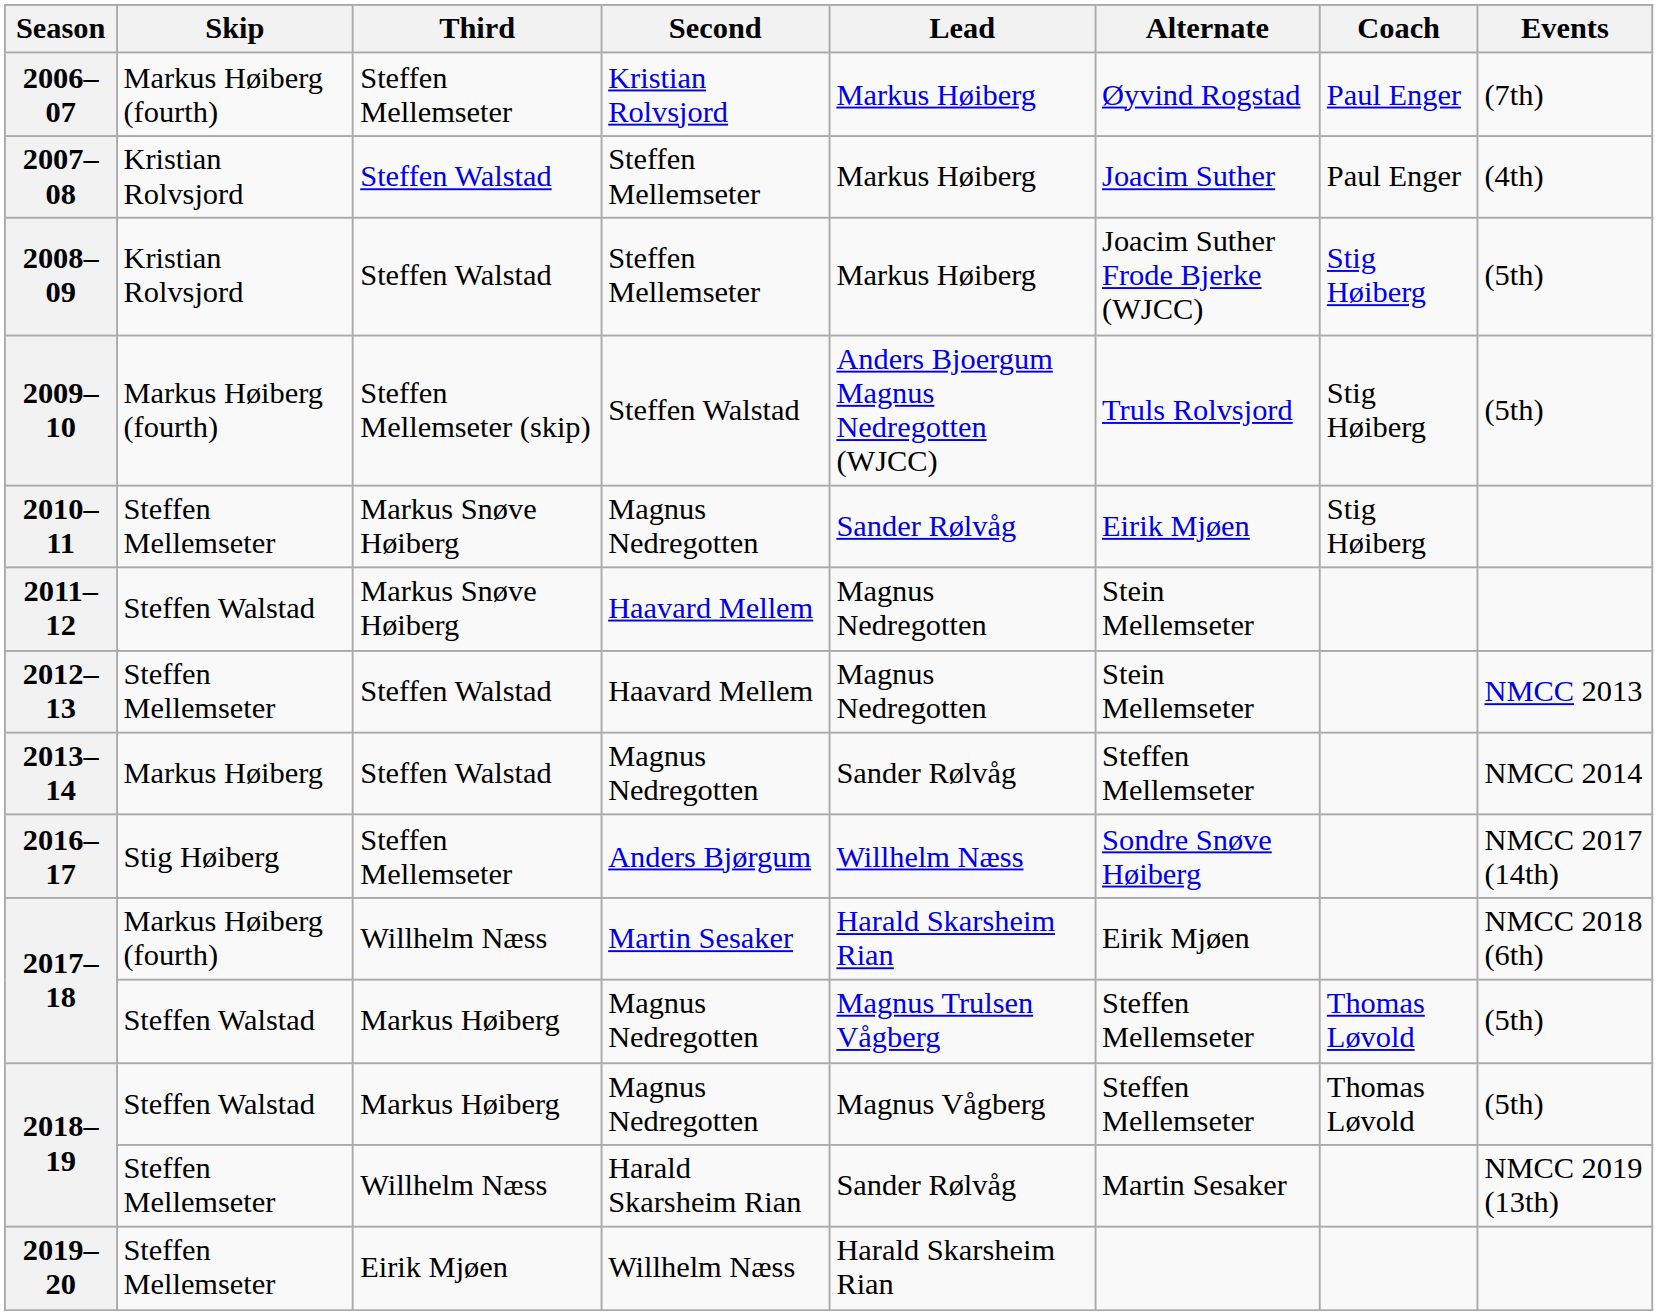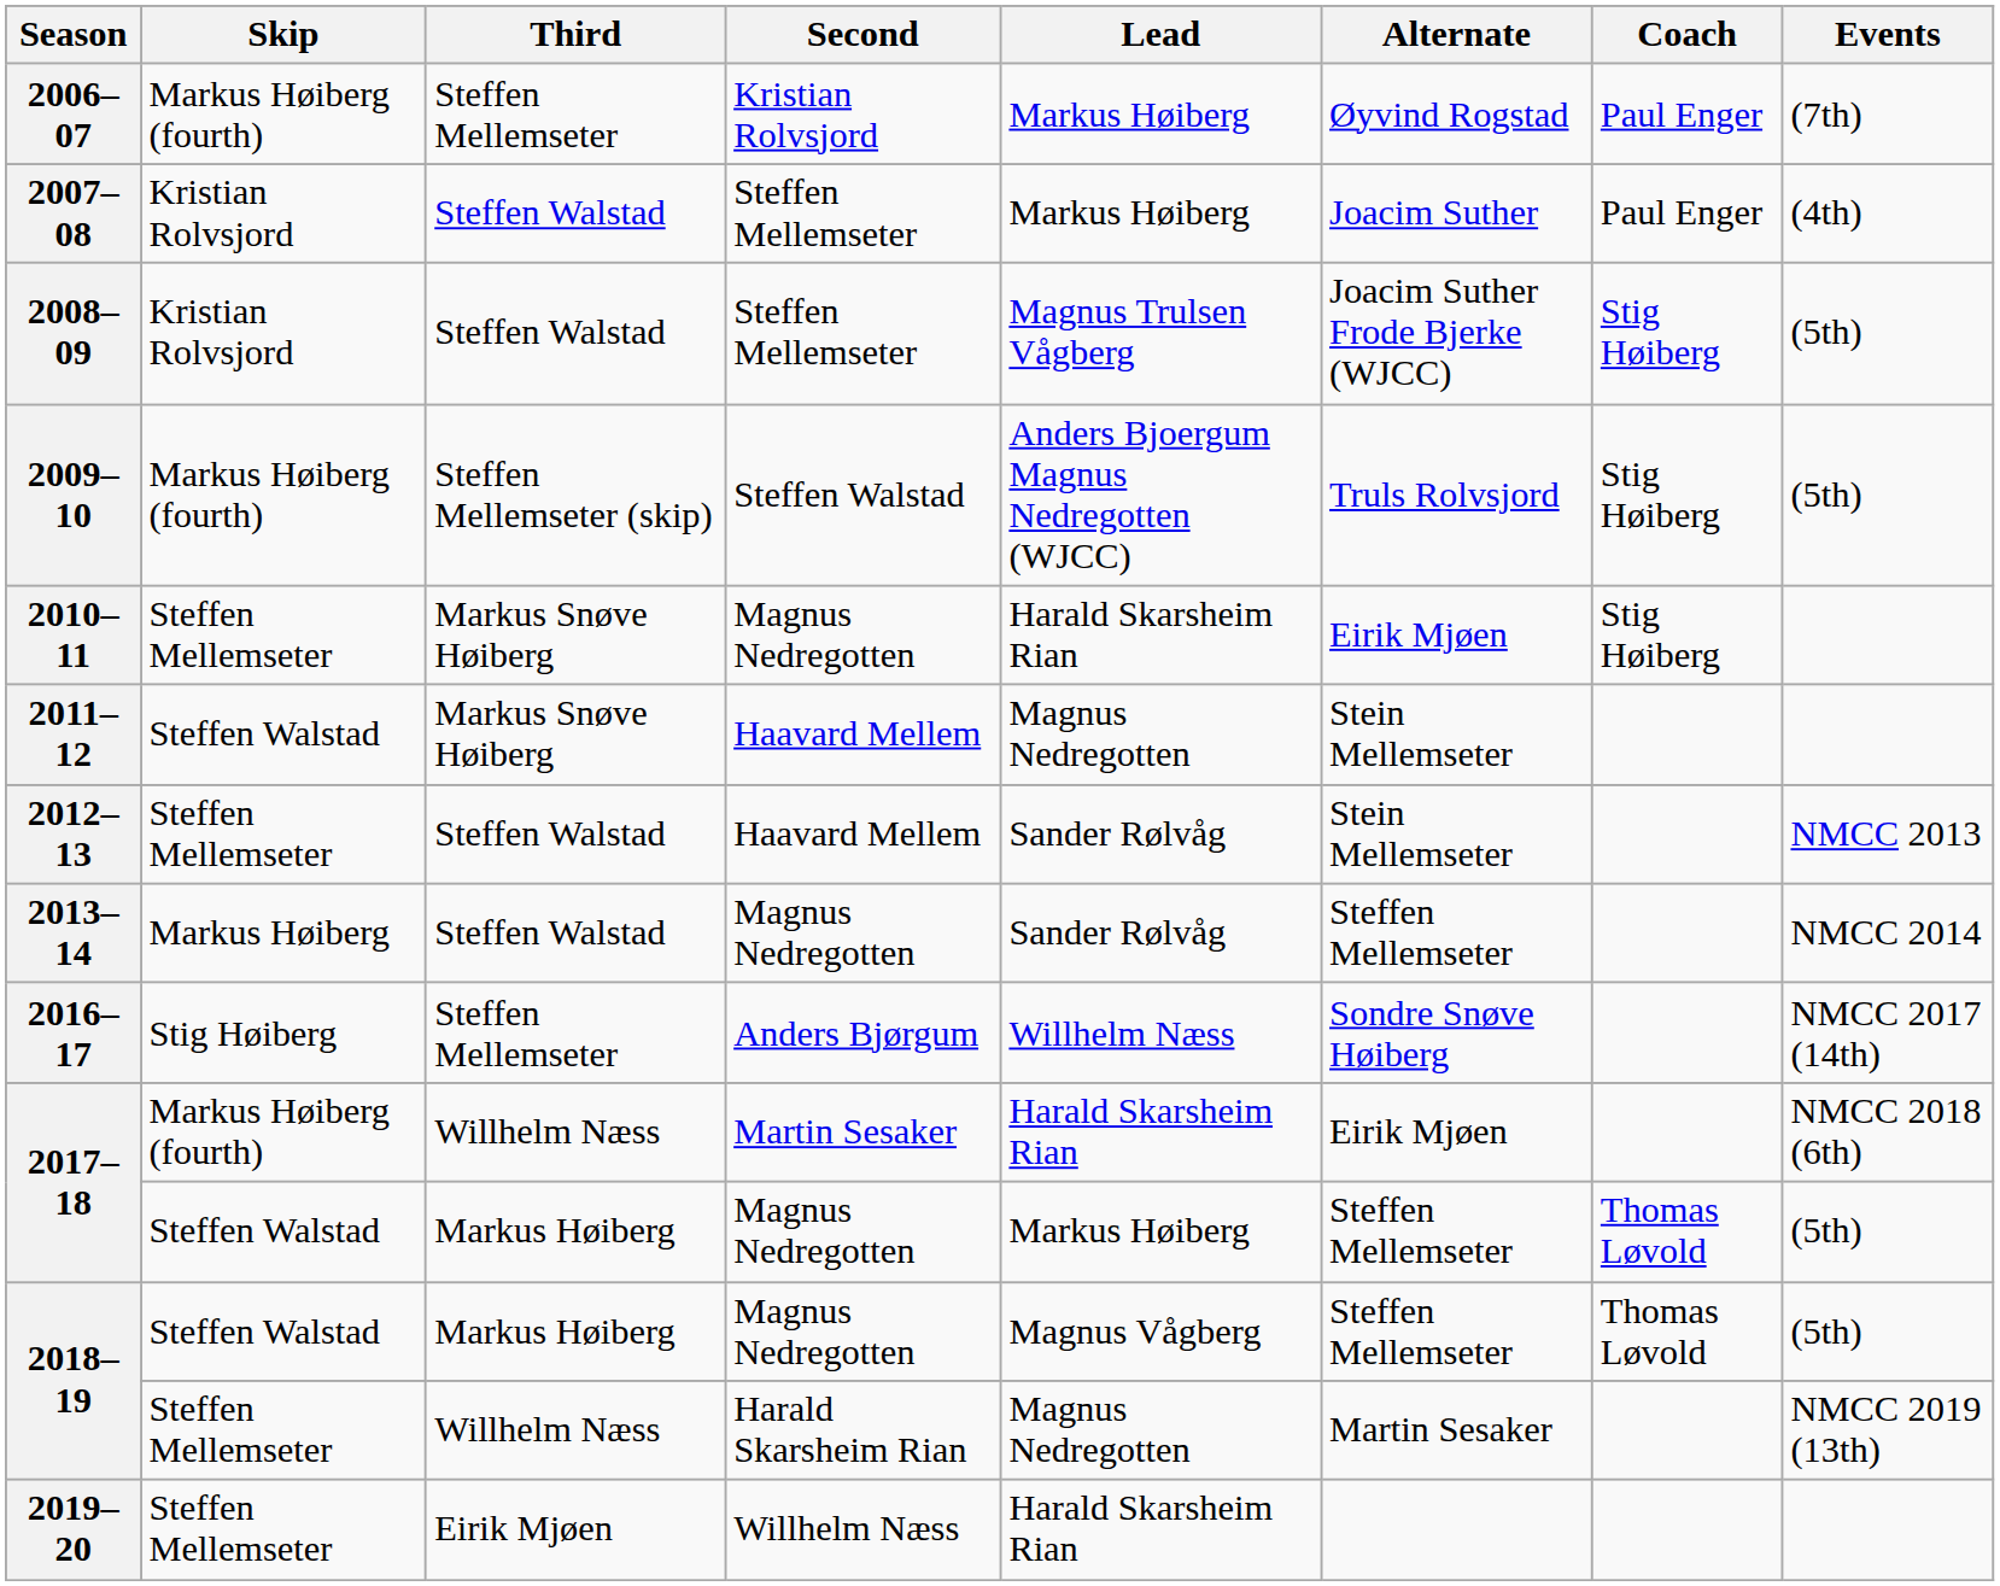2008–09 | Lead: Markus Høiberg -> Magnus Trulsen Vågberg
2010–11 | Lead: Sander Rølvåg -> Harald Skarsheim Rian
2012–13 | Lead: Magnus Nedregotten -> Sander Rølvåg
2017–18 / Magnus Nedregotten | Lead: Magnus Trulsen Vågberg -> Markus Høiberg
2018–19 / Harald Skarsheim Rian | Lead: Sander Rølvåg -> Magnus Nedregotten
